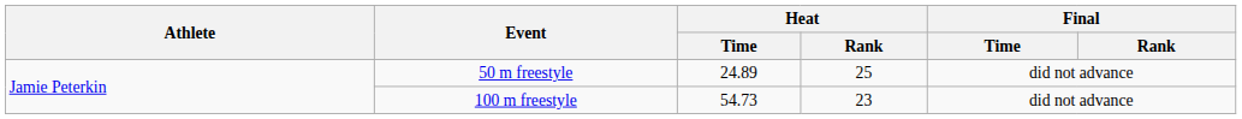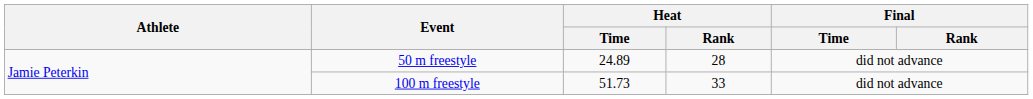50 m freestyle | Heat / Rank: 25 -> 28
100 m freestyle | Heat / Time: 54.73 -> 51.73
100 m freestyle | Heat / Rank: 23 -> 33
